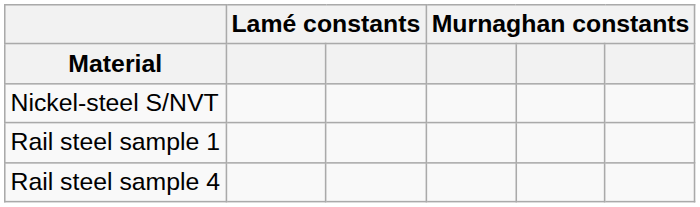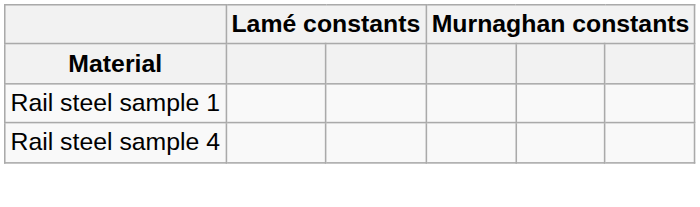- row: Nickel-steel S/NVT
